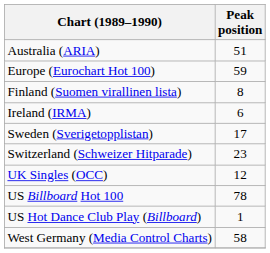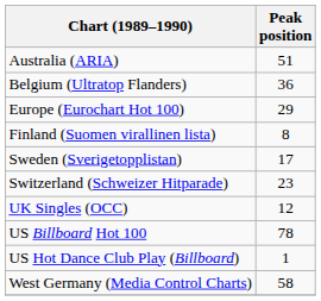+ row: Belgium (Ultratop Flanders) | 36
Europe (Eurochart Hot 100) | Peak position: 59 -> 29
- row: Ireland (IRMA) | 6
